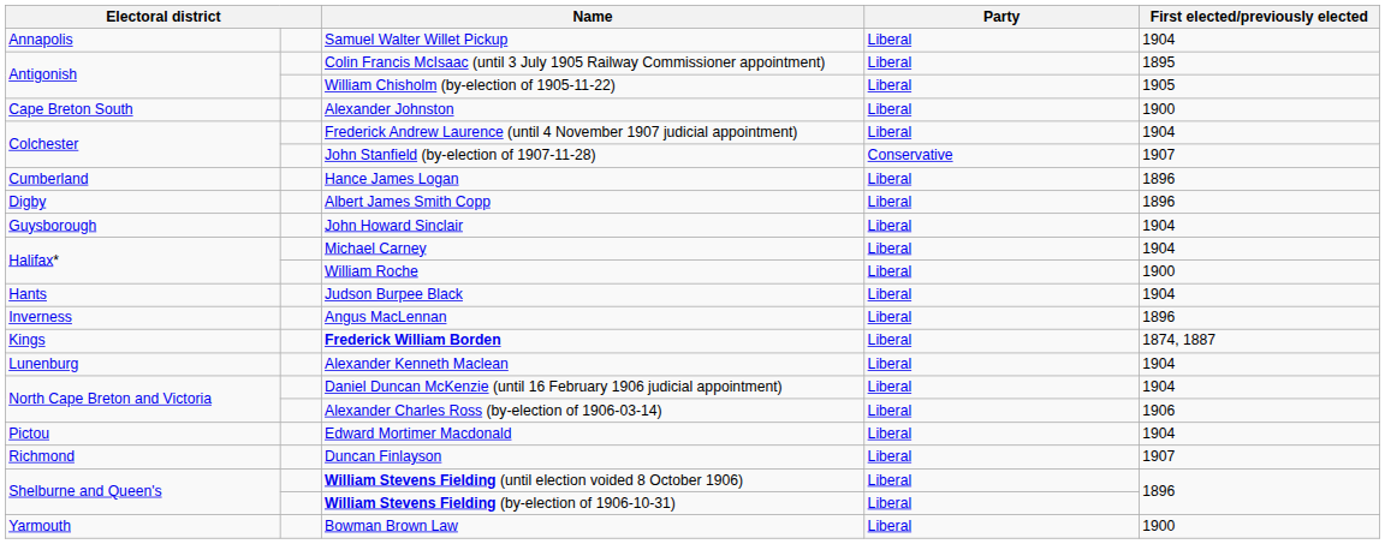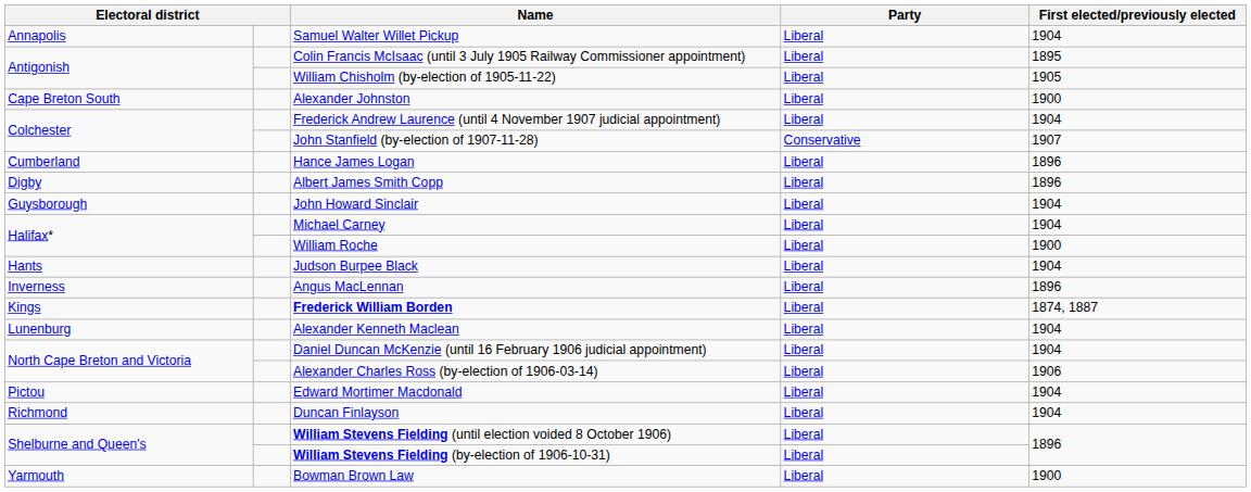Duncan Finlayson | First elected/previously elected: 1907 -> 1904
